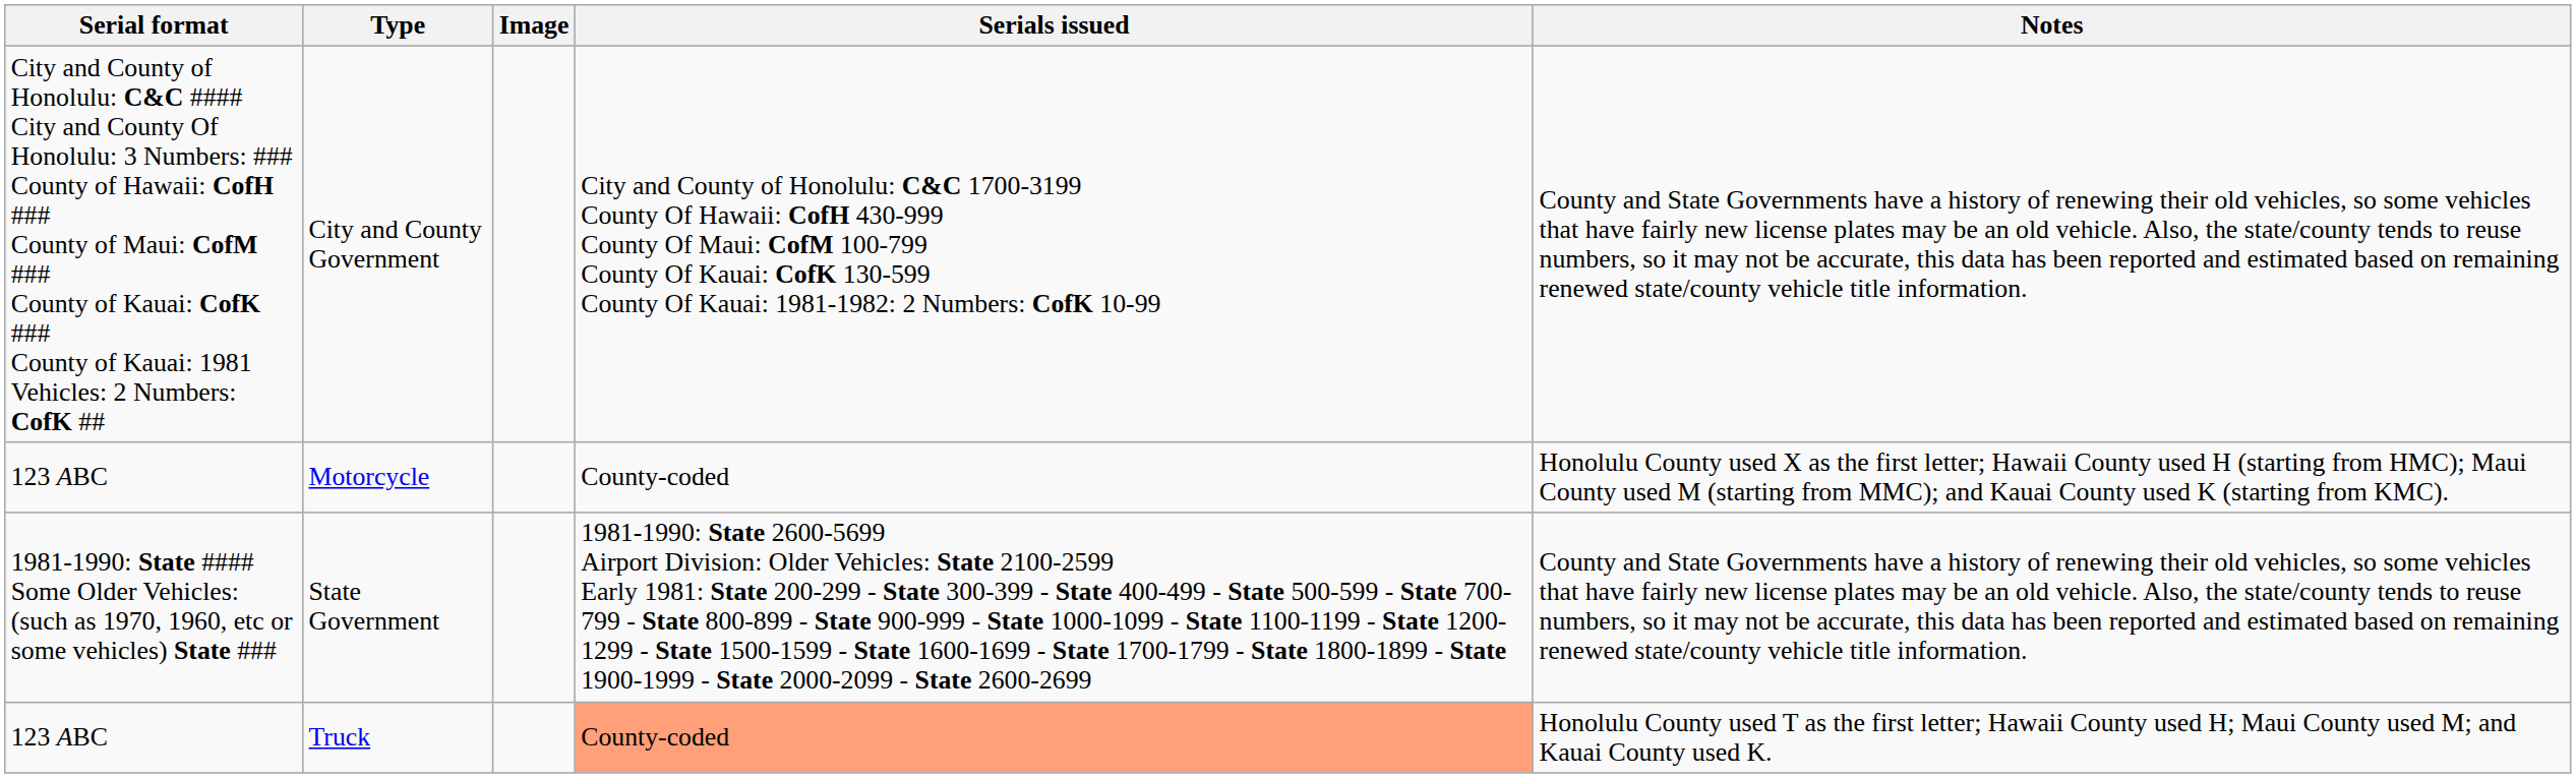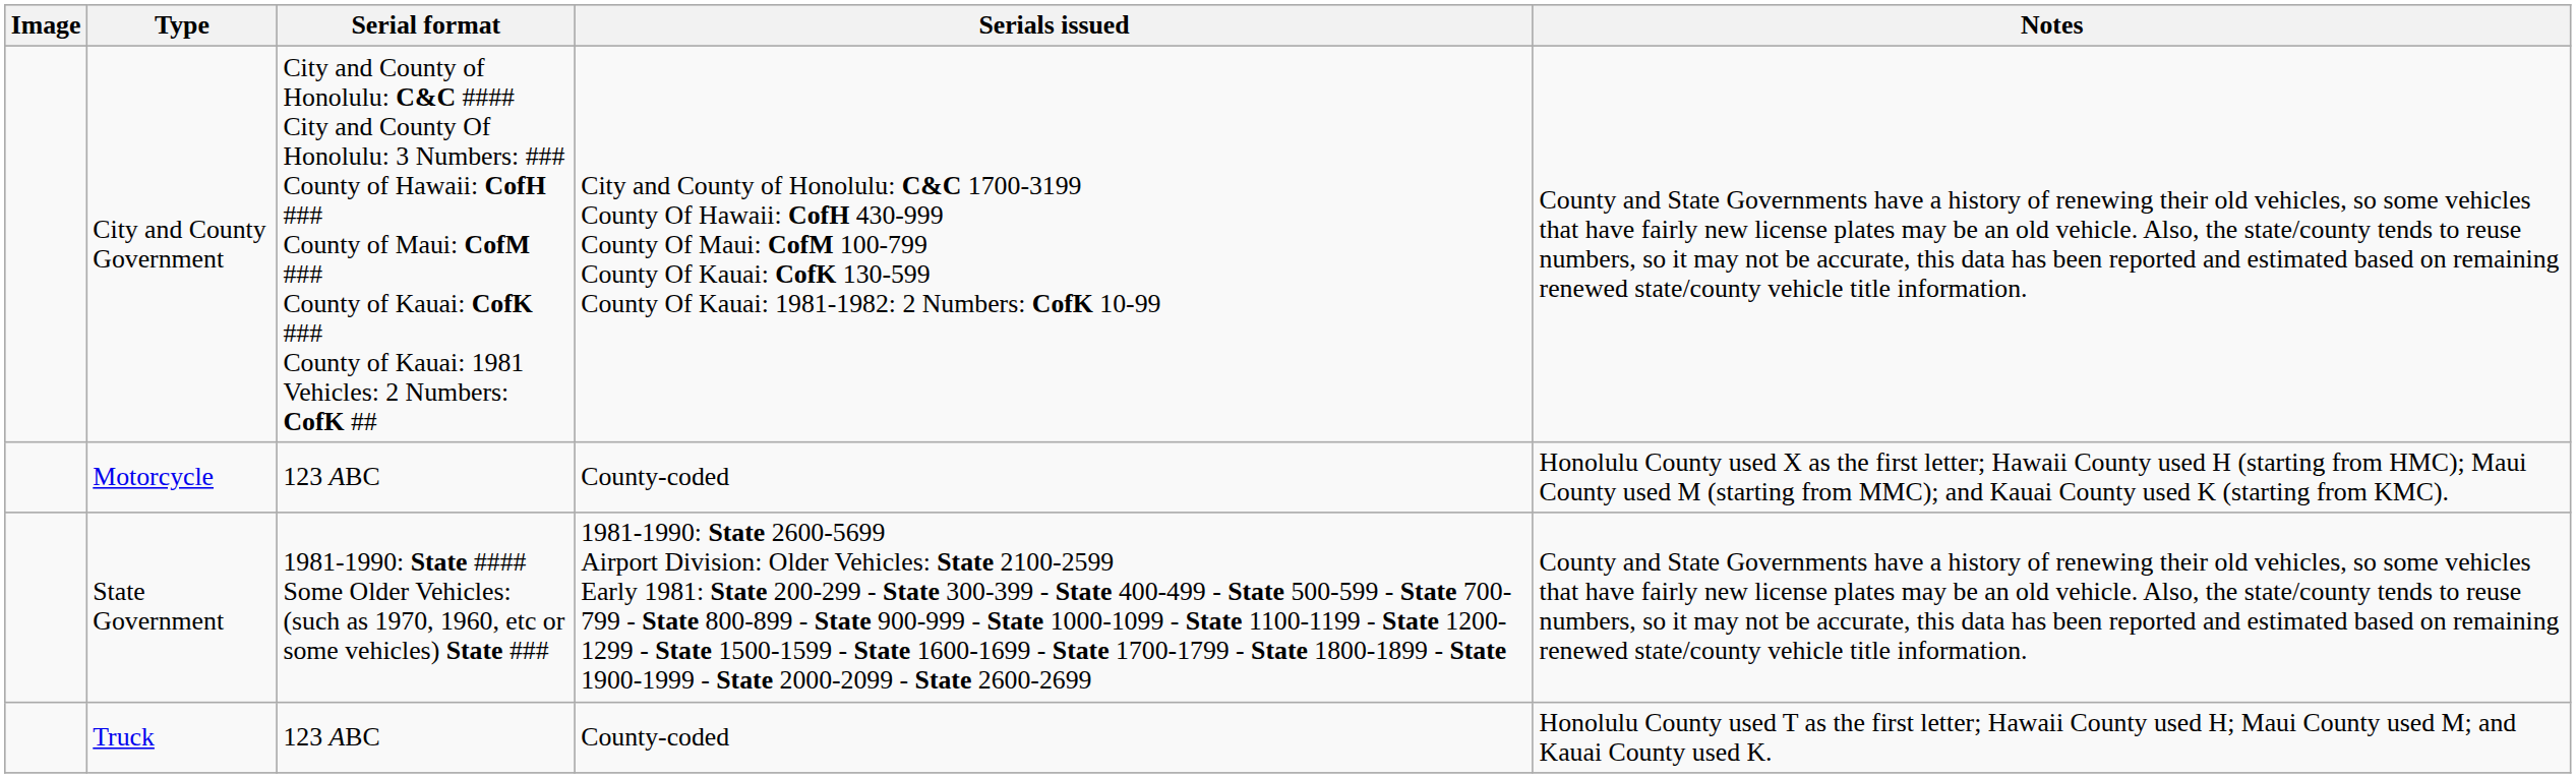columns swapped: Image <-> Serial format
Truck | Serials issued: lightsalmon background -> no background
